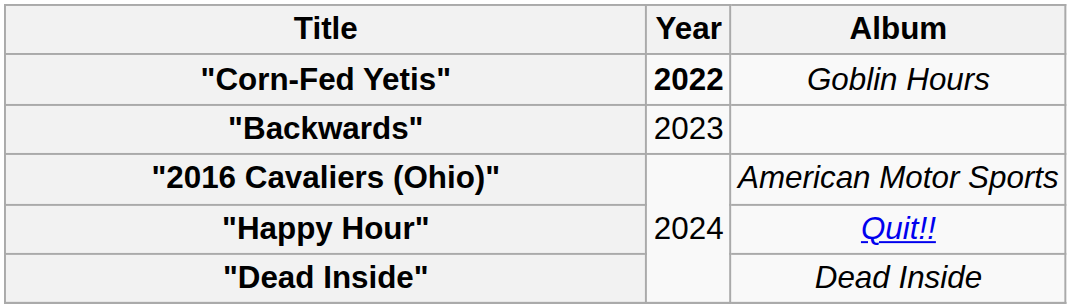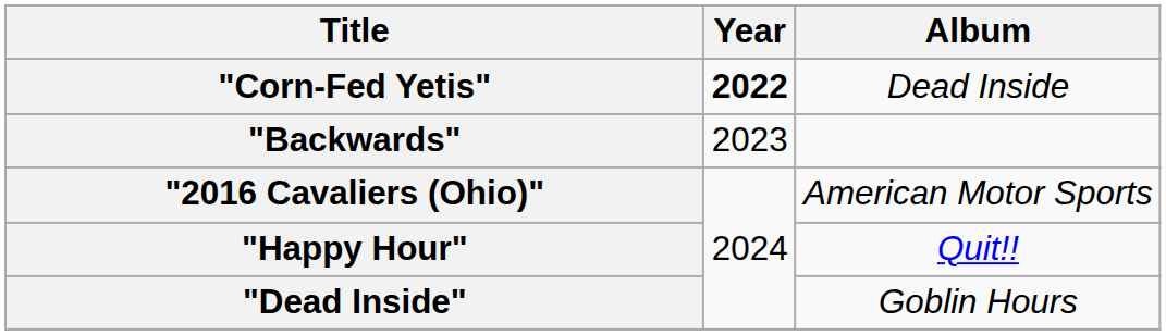"Corn-Fed Yetis" | Album: Goblin Hours -> Dead Inside
"Dead Inside" | Album: Dead Inside -> Goblin Hours
